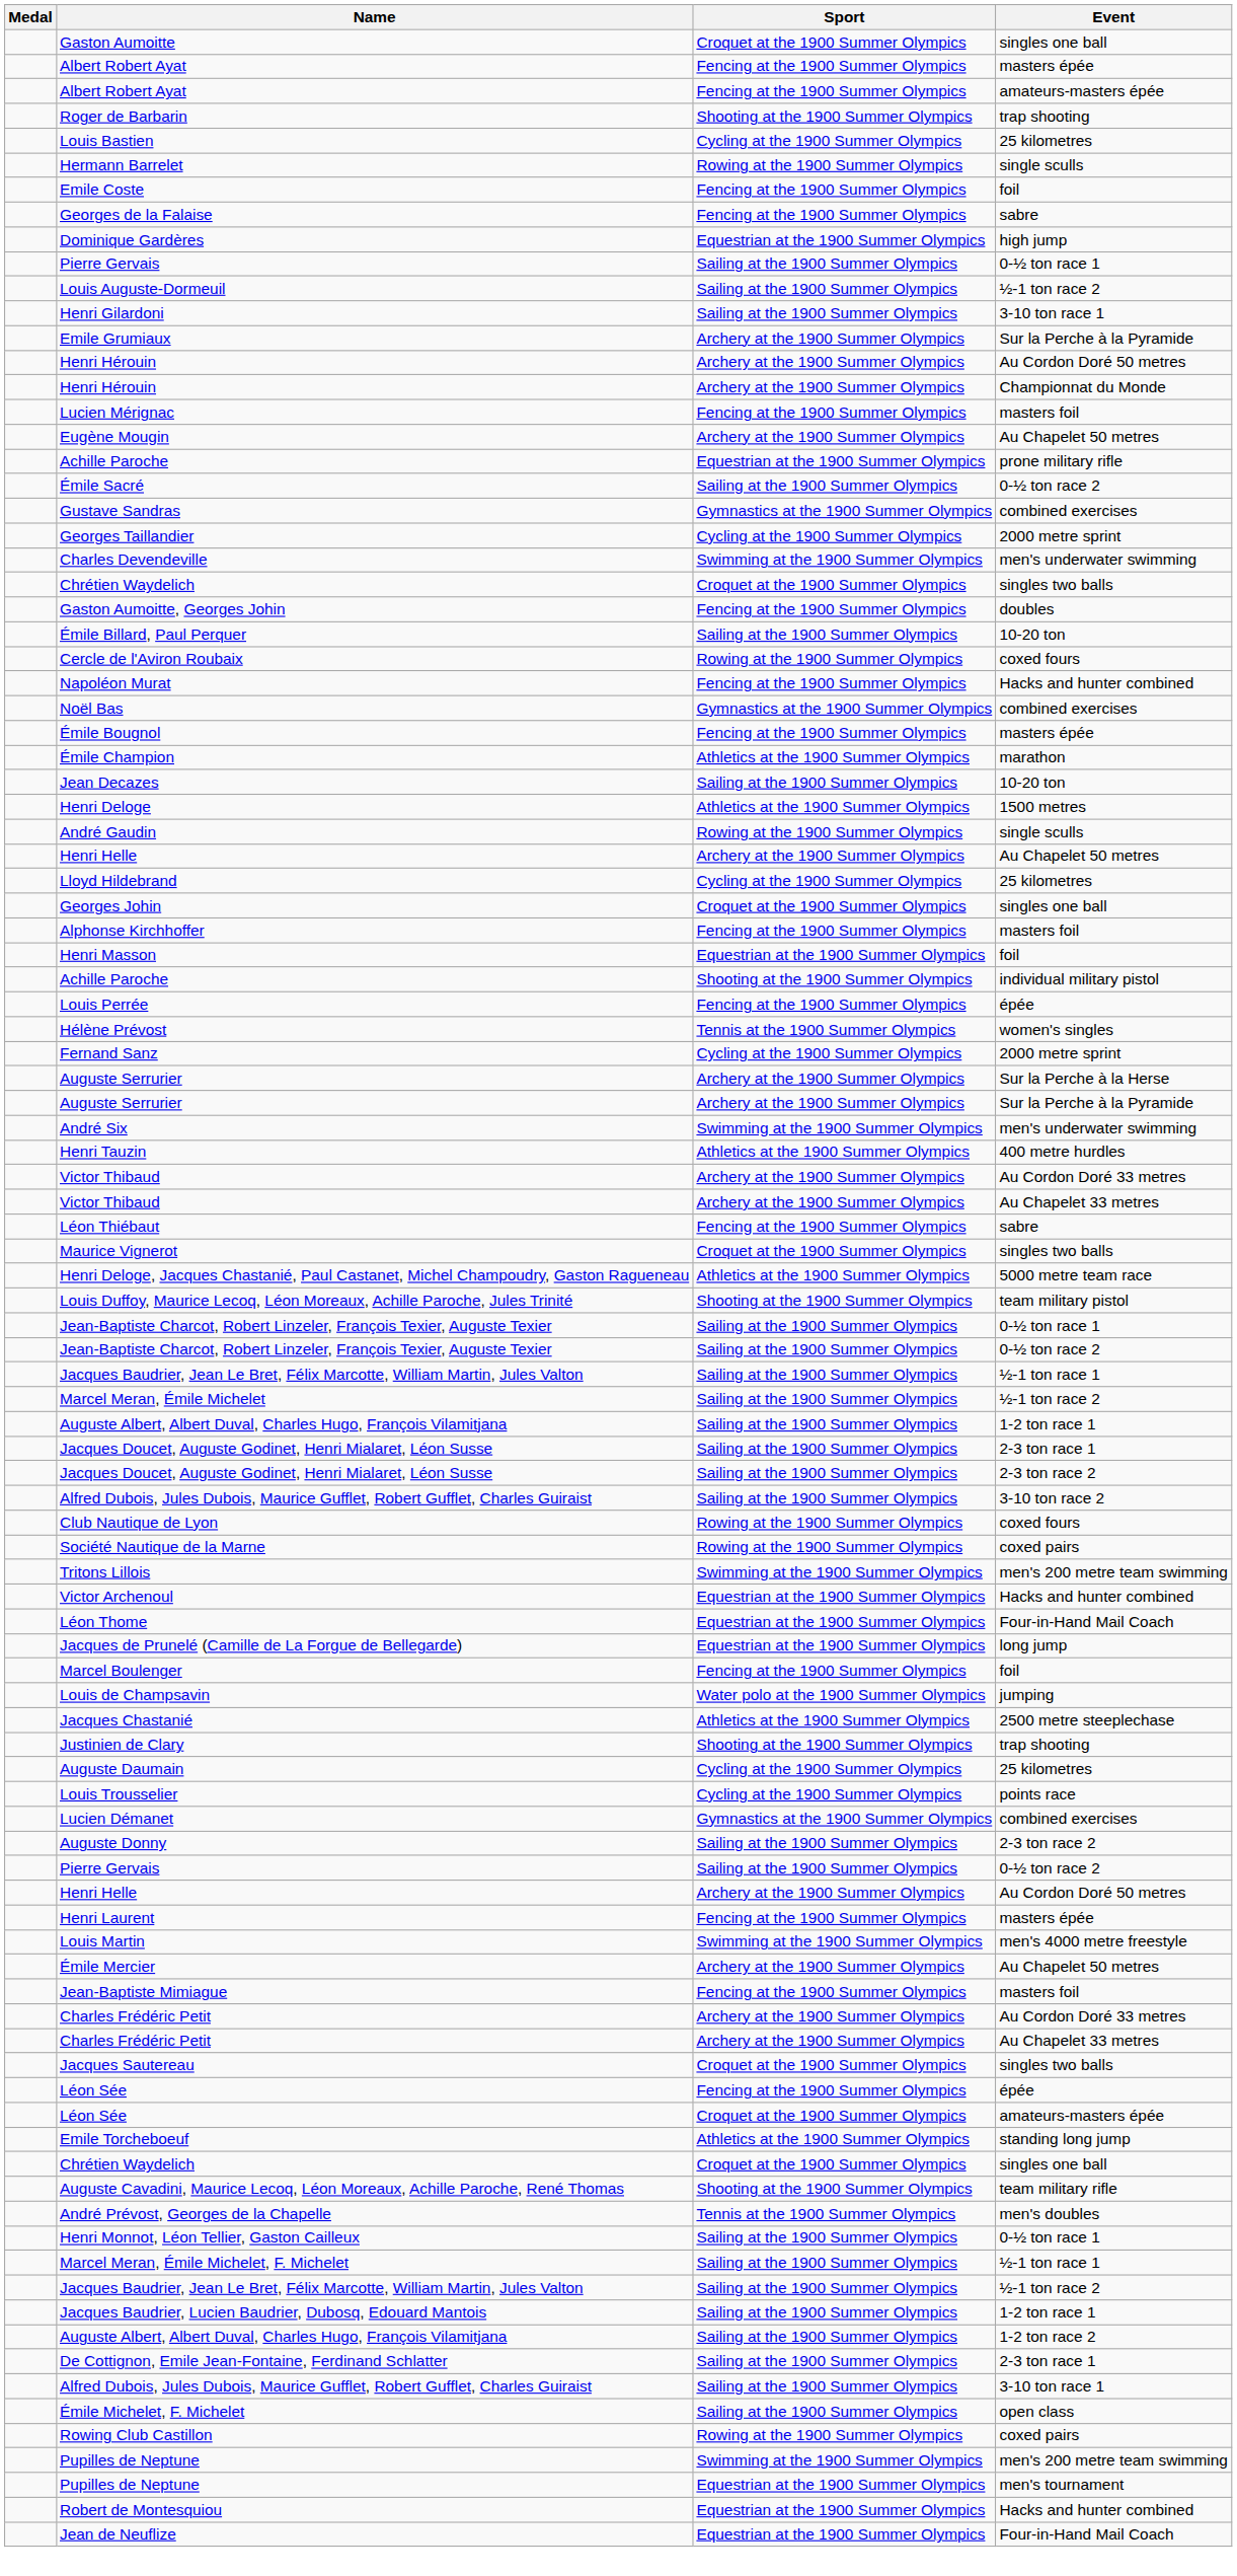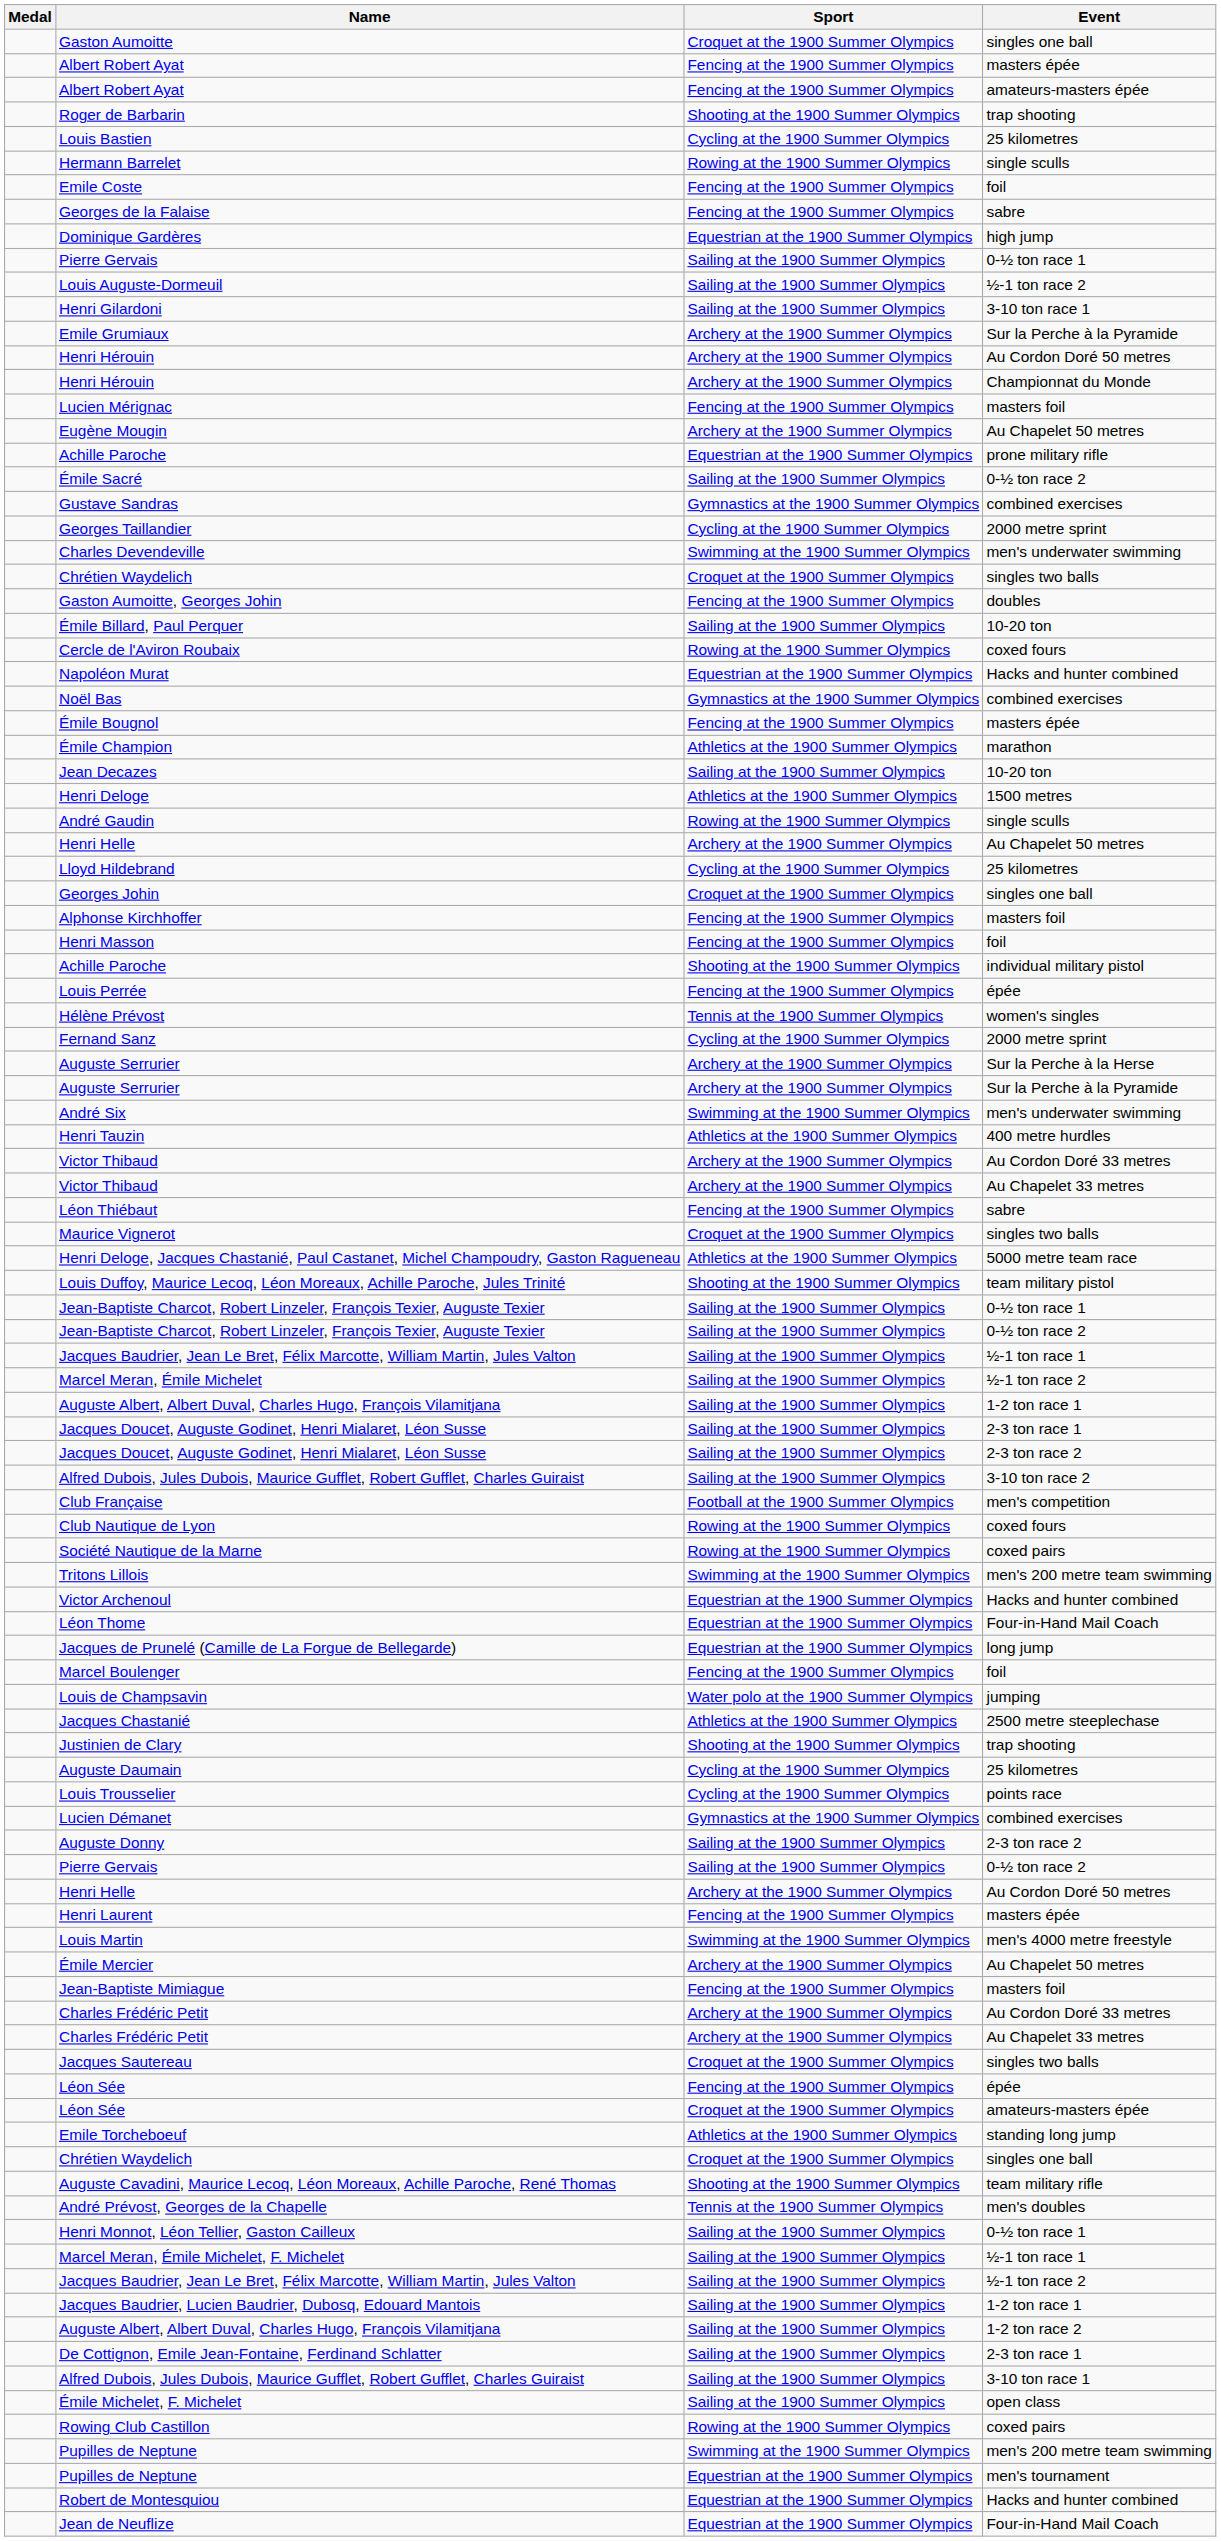Napoléon Murat | Sport: Fencing at the 1900 Summer Olympics -> Equestrian at the 1900 Summer Olympics
Henri Masson | Sport: Equestrian at the 1900 Summer Olympics -> Fencing at the 1900 Summer Olympics
+ row: Club Française | Football at the 1900 Summer Olympics | men's competition
